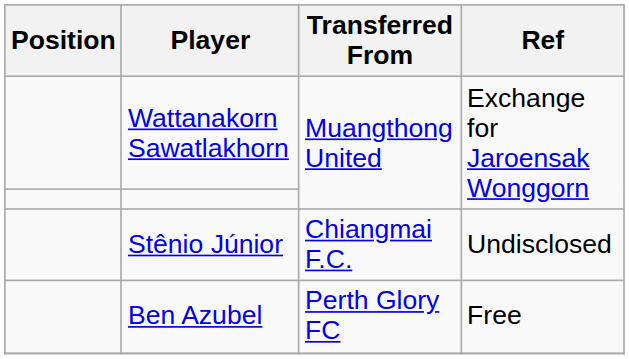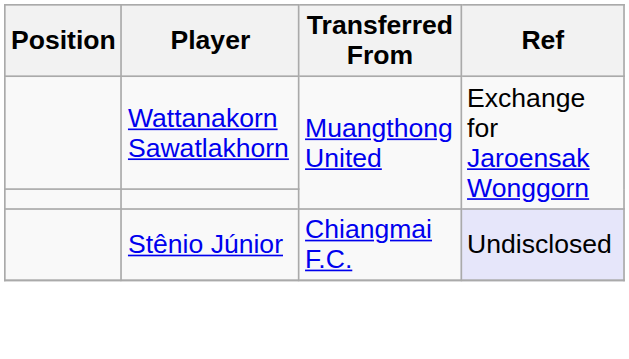Stênio Júnior | Ref: no background -> lavender background
- row: Ben Azubel | Perth Glory FC | Free
